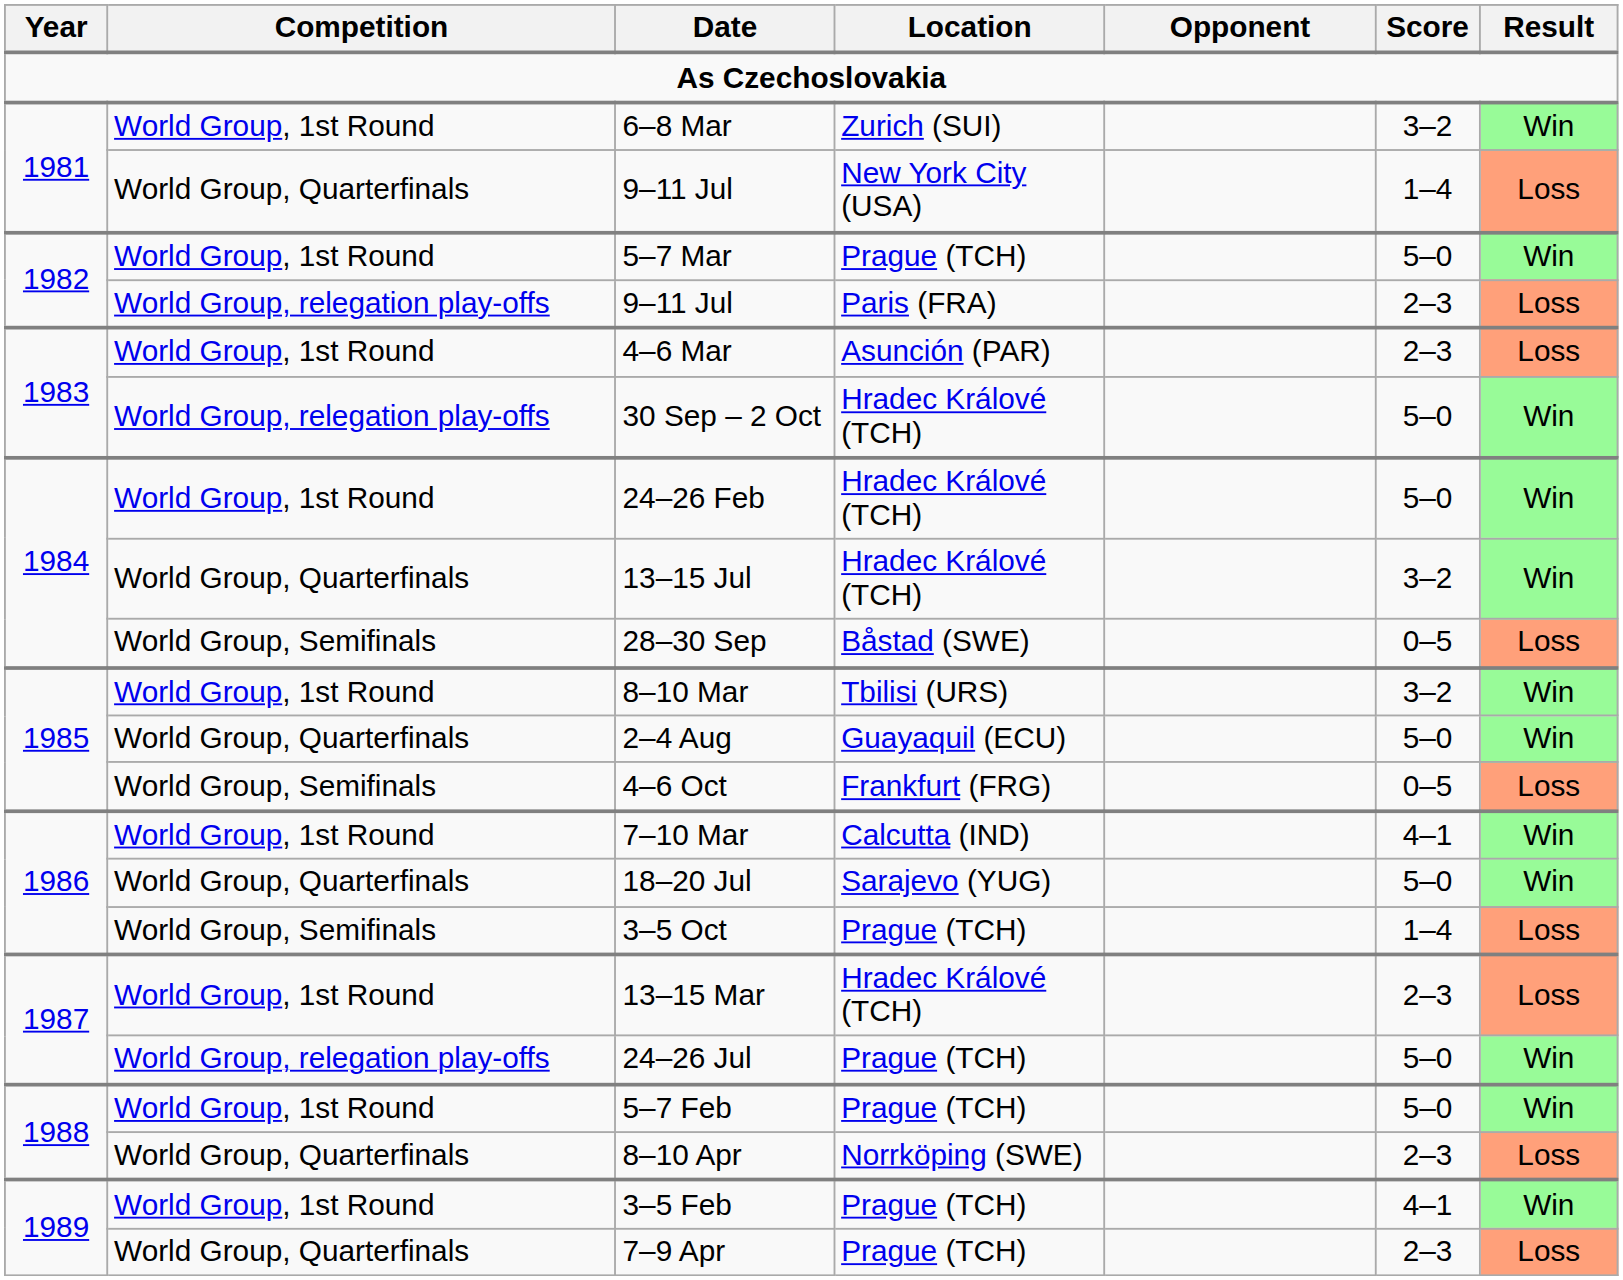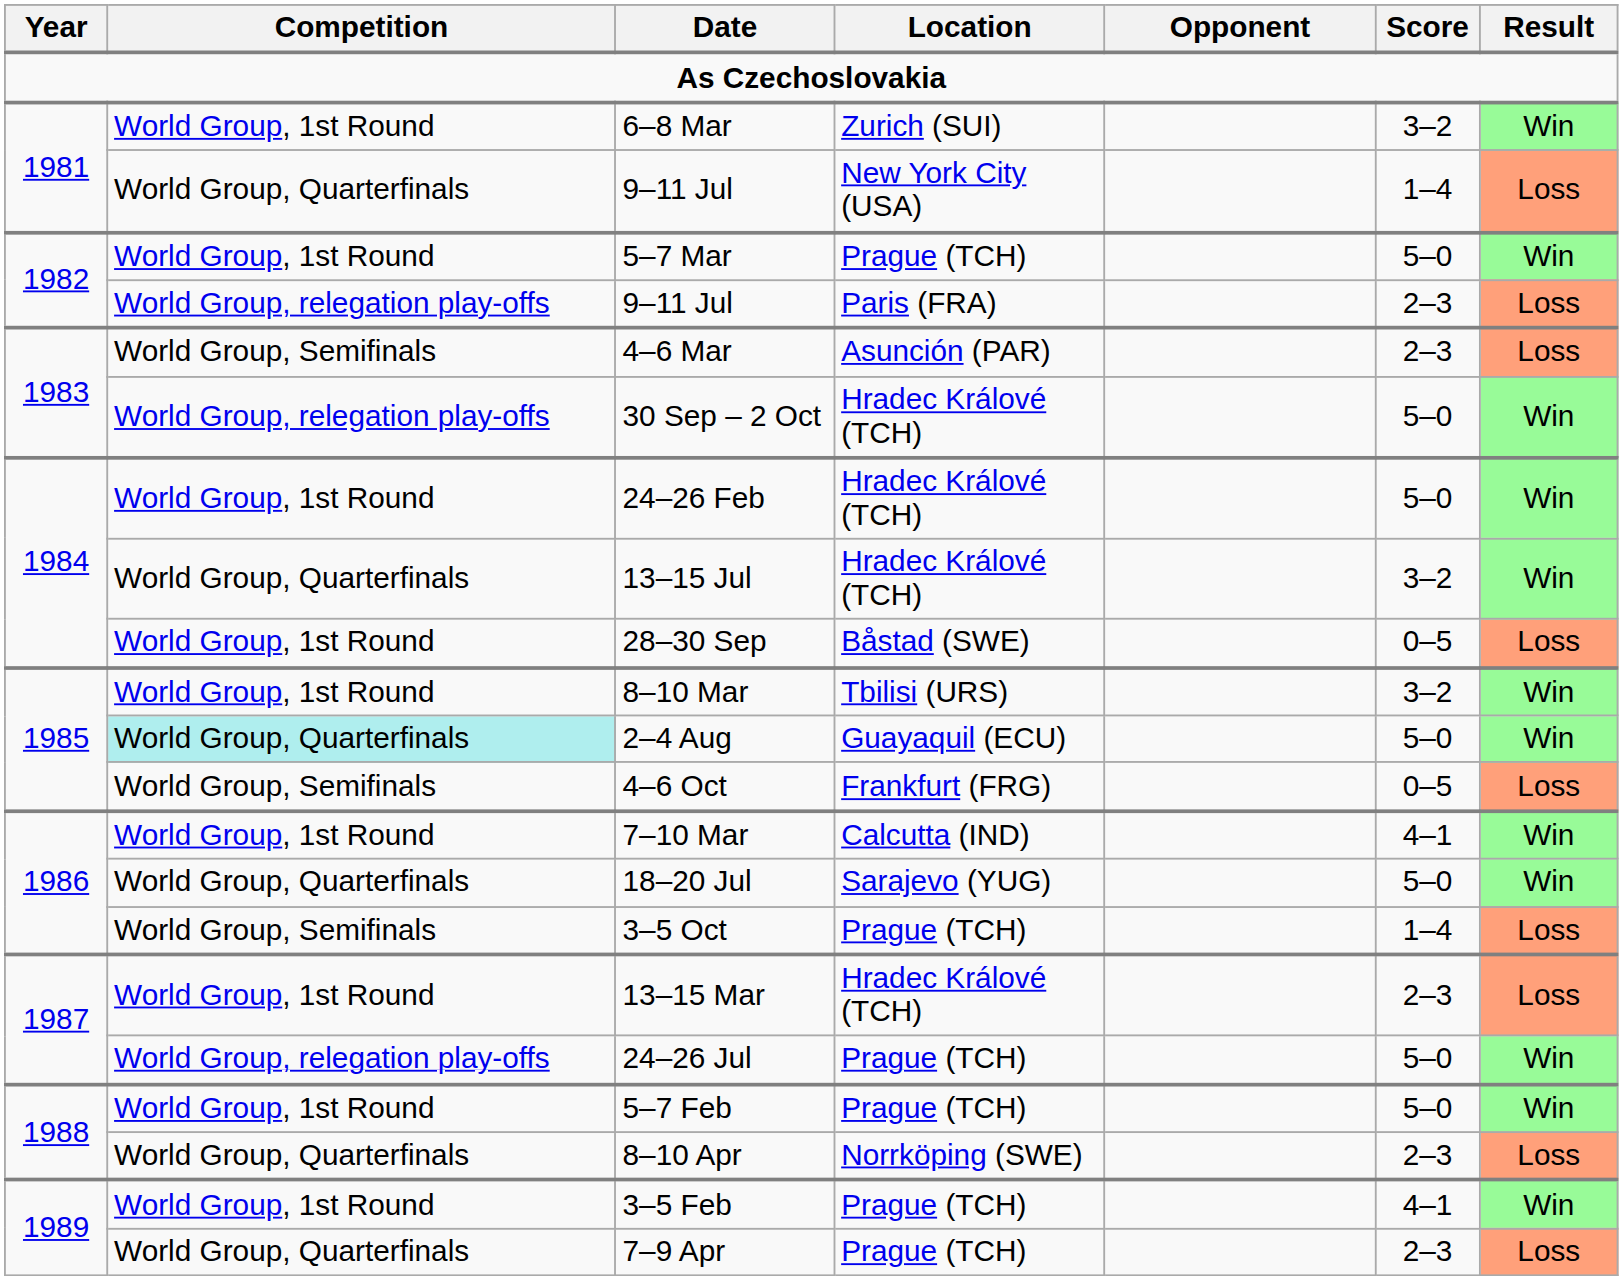4–6 Mar | Competition: World Group, 1st Round -> World Group, Semifinals
28–30 Sep | Competition: World Group, Semifinals -> World Group, 1st Round
2–4 Aug | Competition: no background -> paleturquoise background
